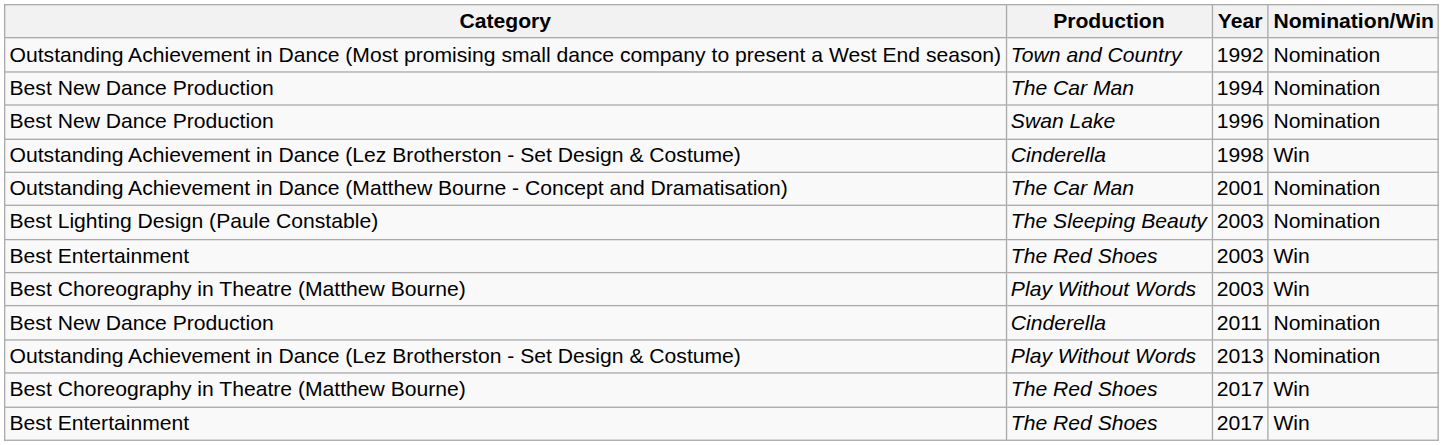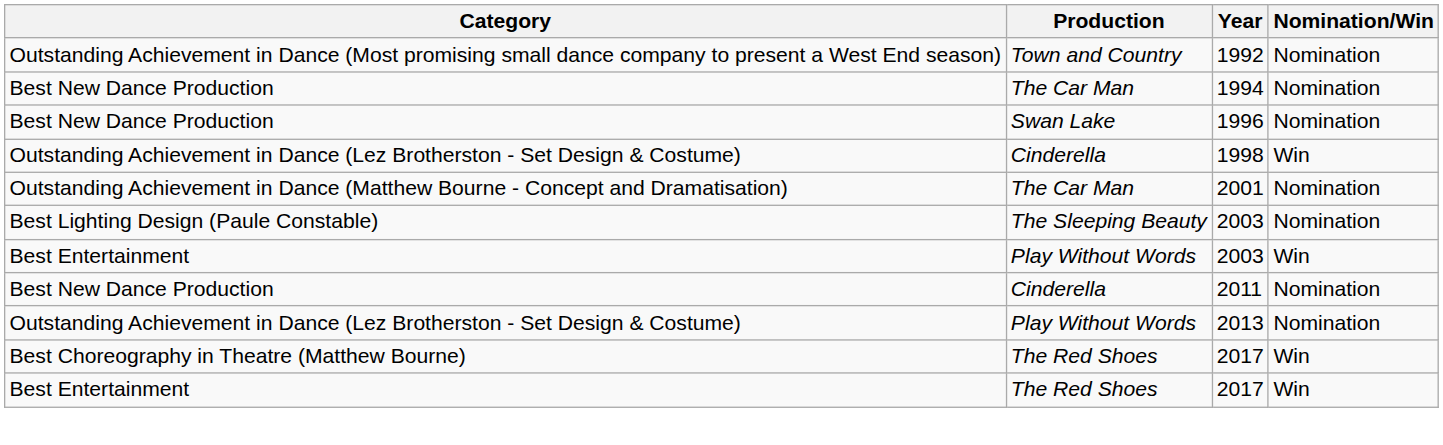Best Entertainment / 2003 | Production: The Red Shoes -> Play Without Words
- row: Best Choreography in Theatre (Matthew Bourne) | Play Without Words | 2003 | Win
